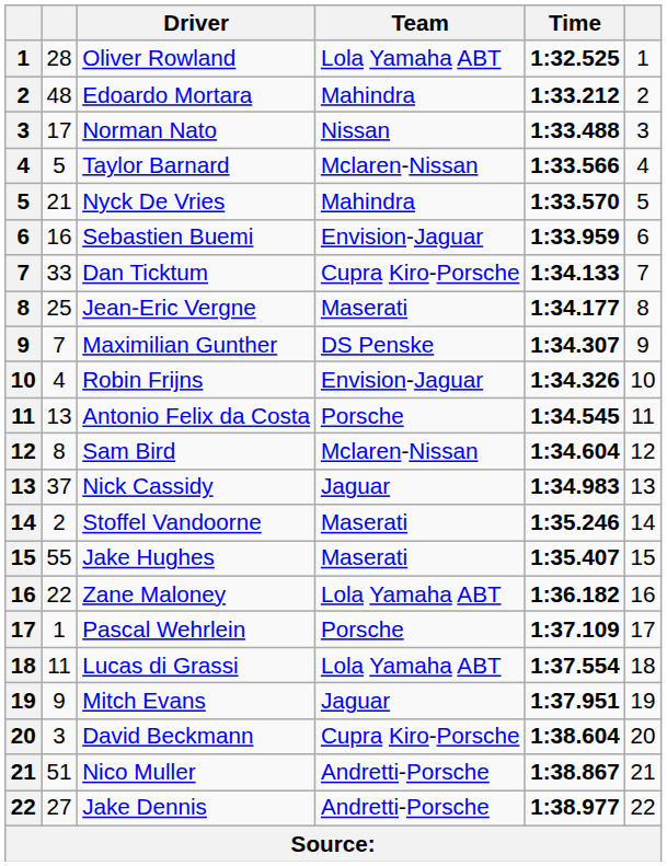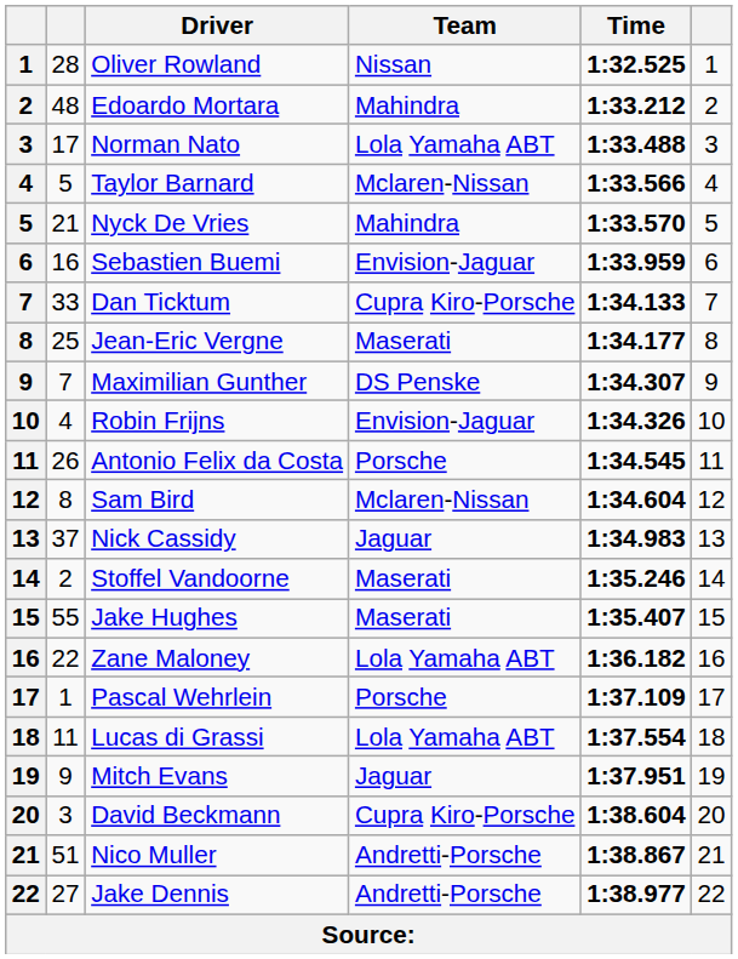Oliver Rowland | Team: Lola Yamaha ABT -> Nissan
Norman Nato | Team: Nissan -> Lola Yamaha ABT
Antonio Felix da Costa | column 2: 13 -> 26
